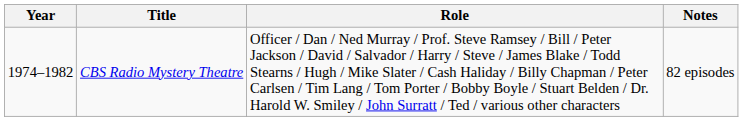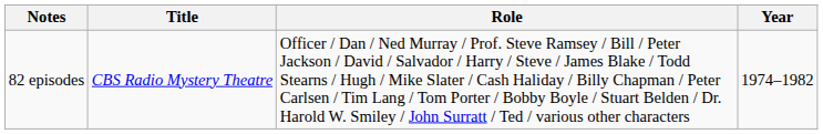columns swapped: Year <-> Notes
